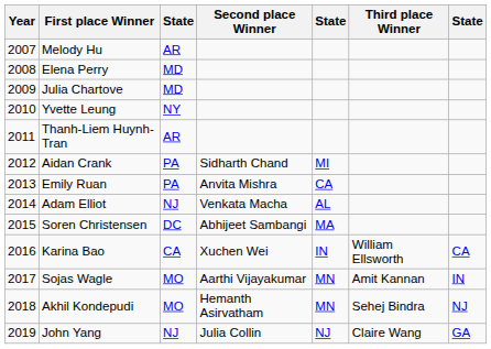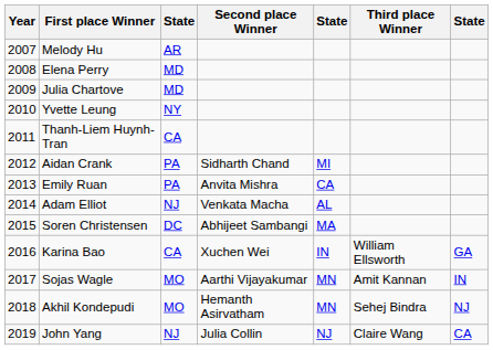Thanh-Liem Huynh-Tran | column 3: AR -> CA
Karina Bao | column 7: CA -> GA
John Yang | column 7: GA -> CA
